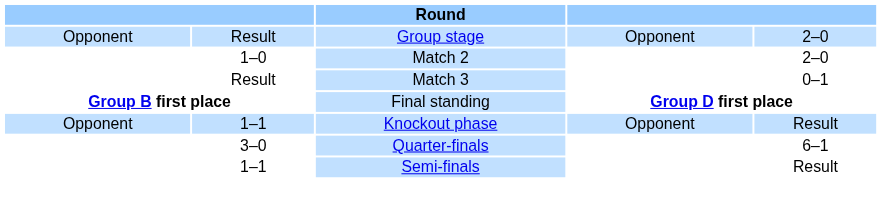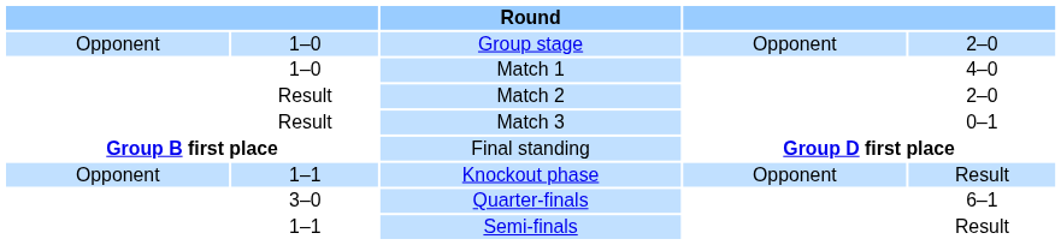Group stage | column 2: Result -> 1–0
+ row: 1–0 | Match 1 | 4–0
Match 2 | column 2: 1–0 -> Result
